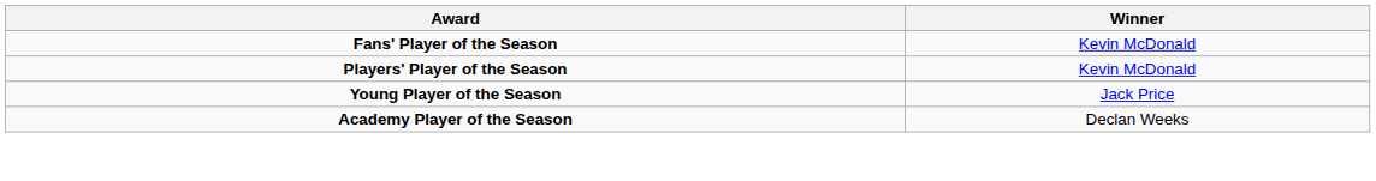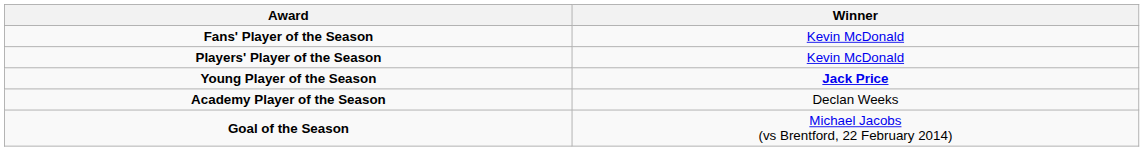Young Player of the Season | Winner: normal -> bold
+ row: Goal of the Season | Michael Jacobs (vs Brentford, 22 February 2014)
